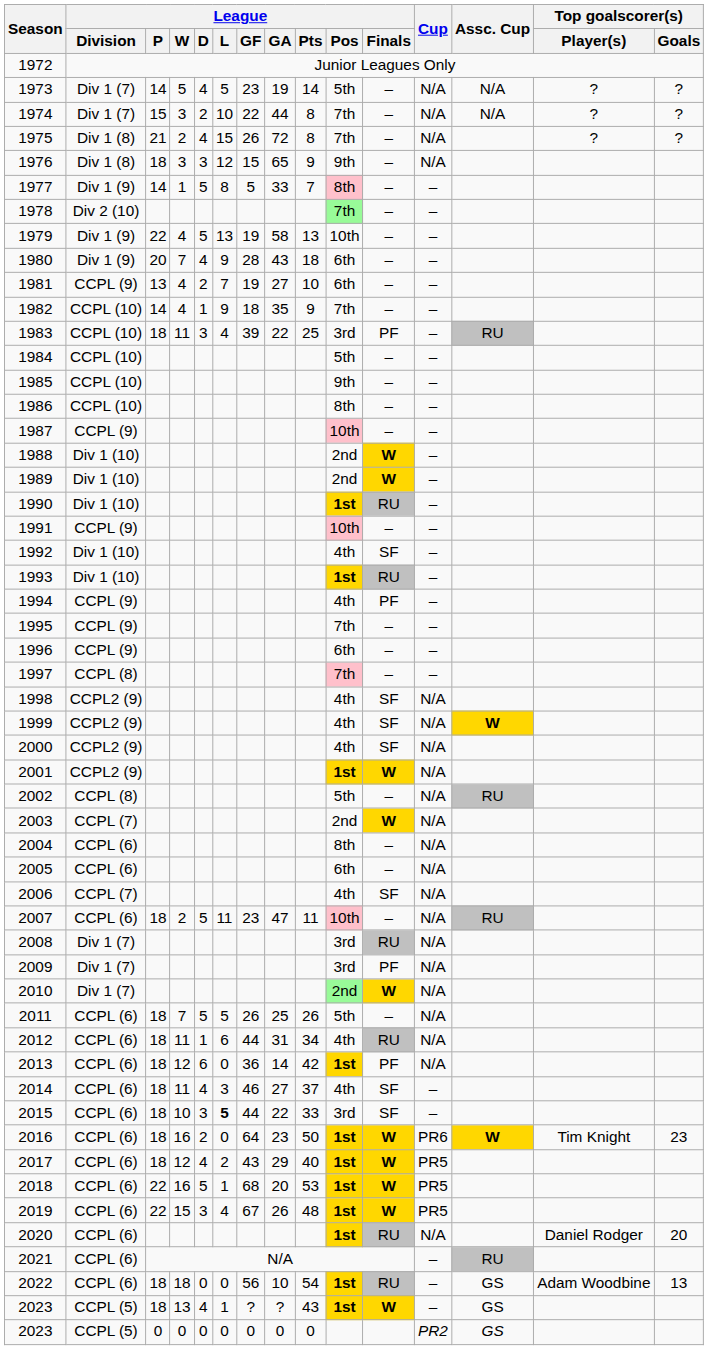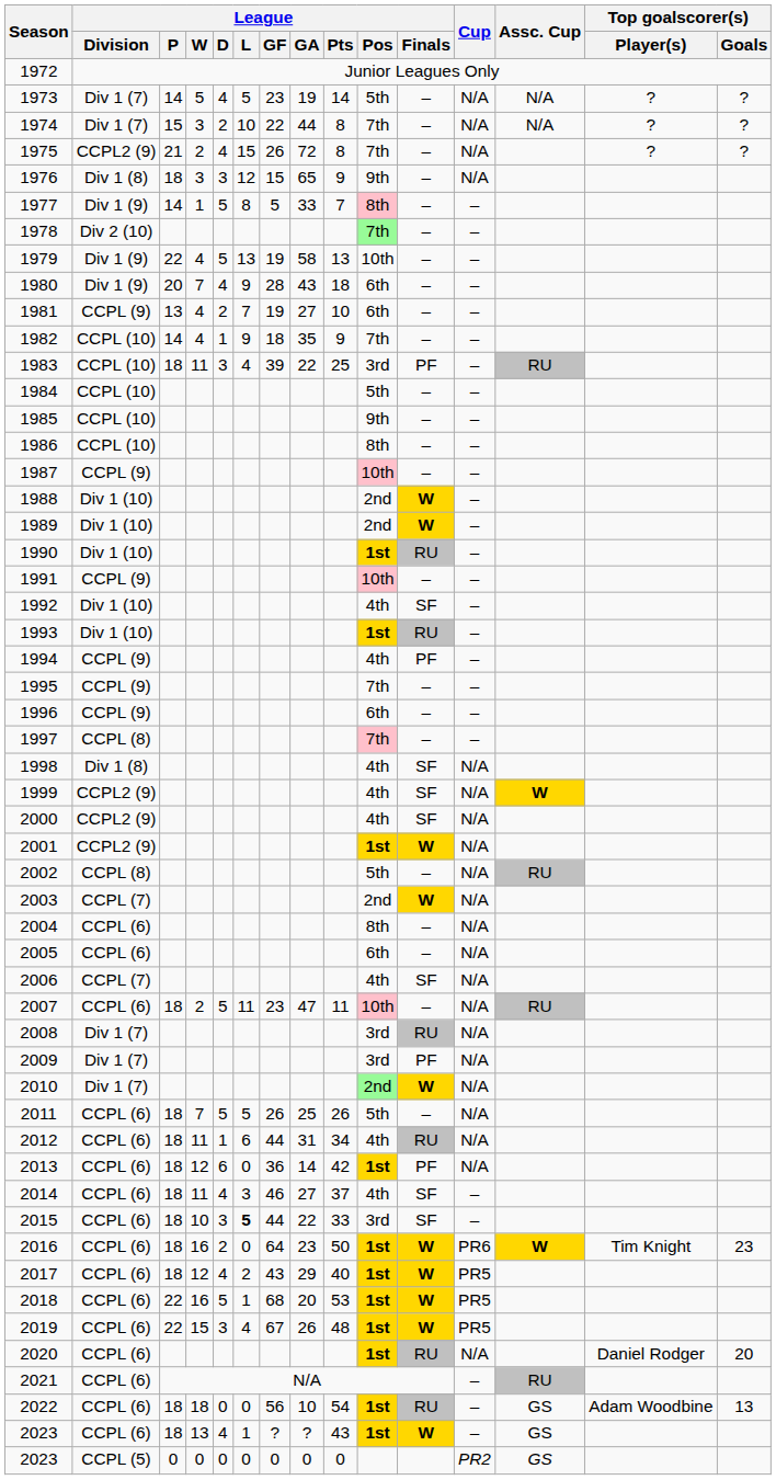1975 | League / Division: Div 1 (8) -> CCPL2 (9)
1998 | League / Division: CCPL2 (9) -> Div 1 (8)
2023 / 13 | League / Division: CCPL (5) -> CCPL (6)
